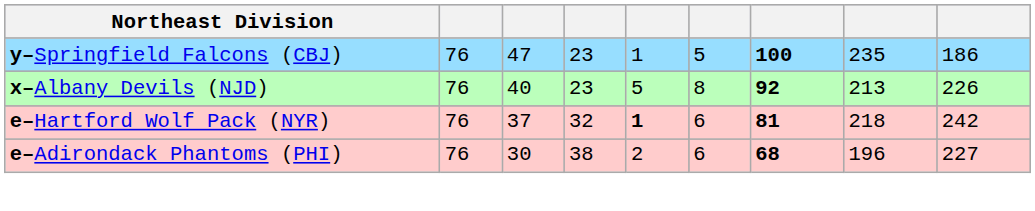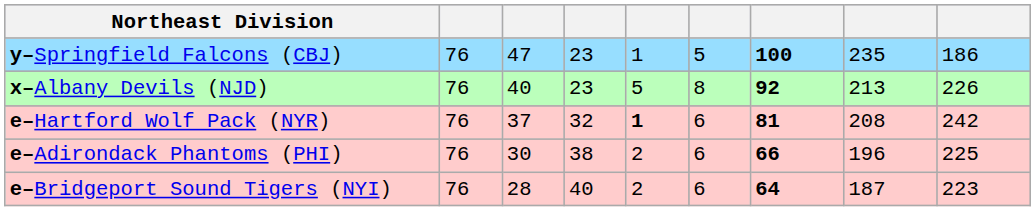e–Hartford Wolf Pack (NYR) | column 8: 218 -> 208
e–Adirondack Phantoms (PHI) | column 7: 68 -> 66
e–Adirondack Phantoms (PHI) | column 9: 227 -> 225
+ row: e–Bridgeport Sound Tigers (NYI) | 76 | 28 | 40 | 2 | 6 | 64 | 187 | 223
